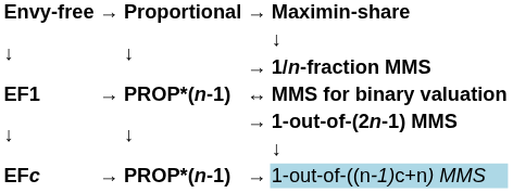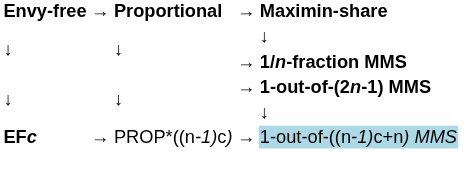- row: EF1 | → | PROP*(n-1) | ↔ | MMS for binary valuation
EFc | Proportional: PROP*(n-1) -> PROP*((n-1)c)
